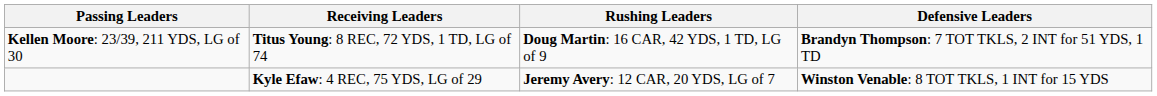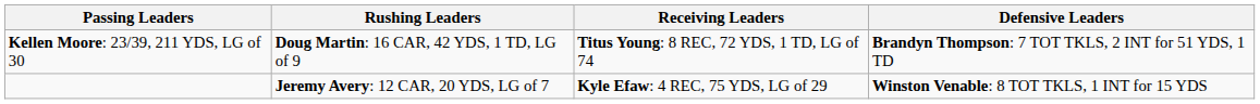columns swapped: Rushing Leaders <-> Receiving Leaders
